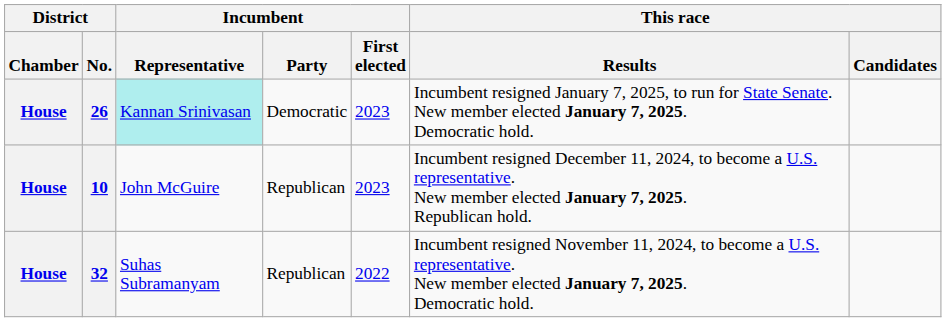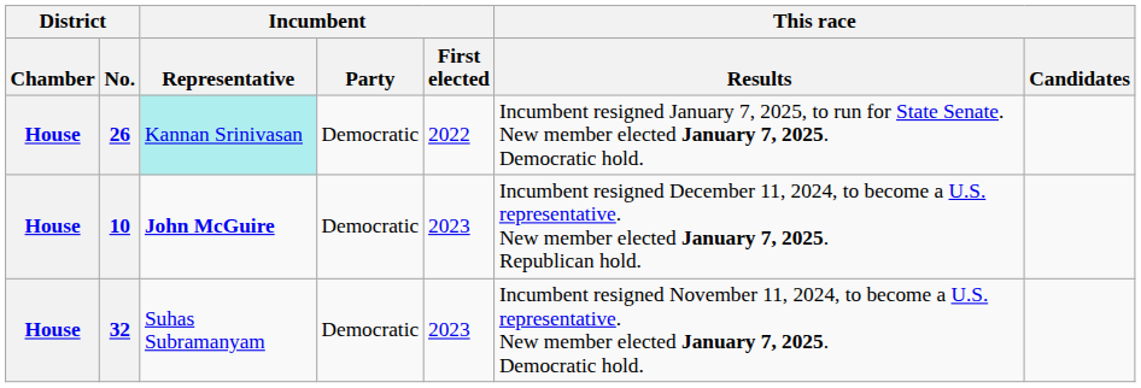26 | Incumbent / First elected: 2023 -> 2022
10 | Incumbent / Representative: normal -> bold
10 | Incumbent / Party: Republican -> Democratic
32 | Incumbent / Party: Republican -> Democratic
32 | Incumbent / First elected: 2022 -> 2023
